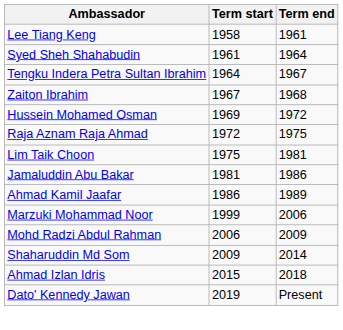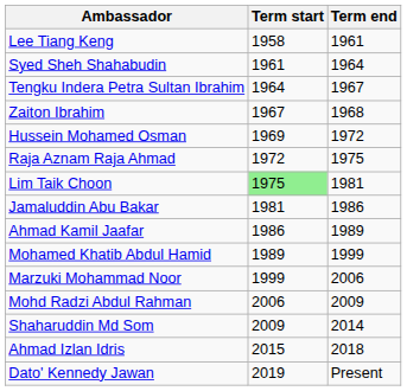Lim Taik Choon | Term start: no background -> lightgreen background
+ row: Mohamed Khatib Abdul Hamid | 1989 | 1999
